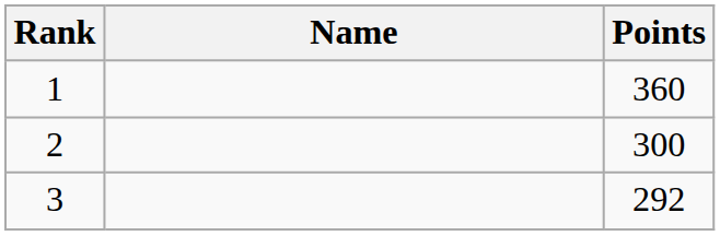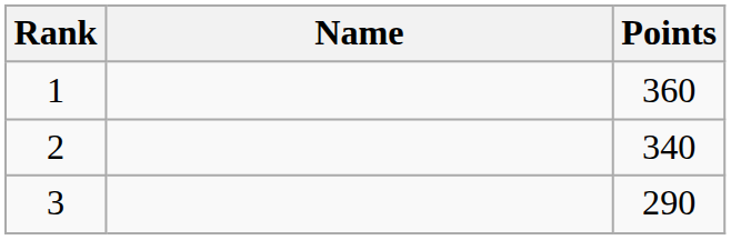2 | Points: 300 -> 340
3 | Points: 292 -> 290
